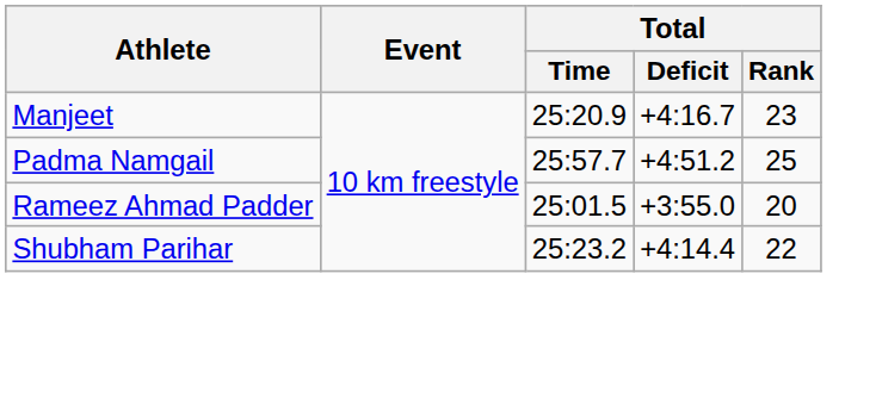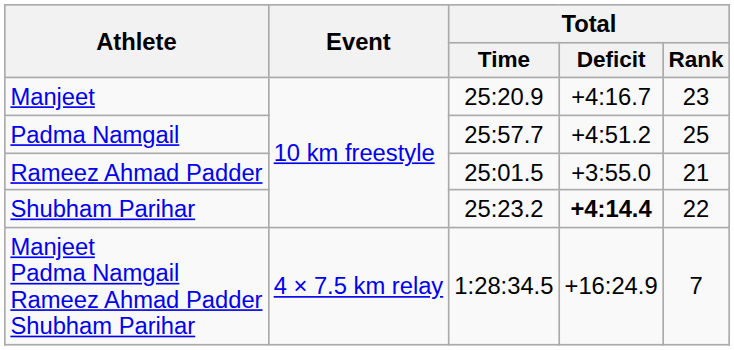Rameez Ahmad Padder | Total / Rank: 20 -> 21
Shubham Parihar | Total / Deficit: normal -> bold
+ row: Manjeet Padma Namgail Rameez Ahmad Padder Shubham Parihar | 4 × 7.5 km relay | 1:28:34.5 | +16:24.9 | 7
